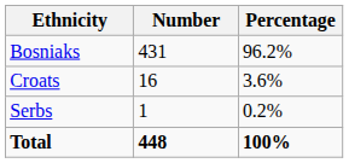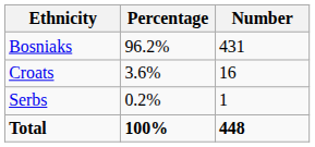columns swapped: Number <-> Percentage
